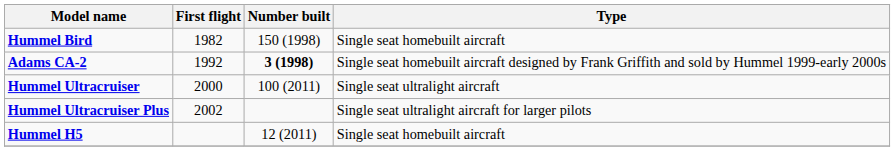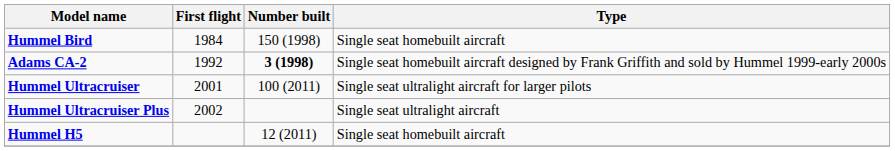Hummel Bird | First flight: 1982 -> 1984
Hummel Ultracruiser | First flight: 2000 -> 2001
Hummel Ultracruiser | Type: Single seat ultralight aircraft -> Single seat ultralight aircraft for larger pilots
Hummel Ultracruiser Plus | Type: Single seat ultralight aircraft for larger pilots -> Single seat ultralight aircraft
